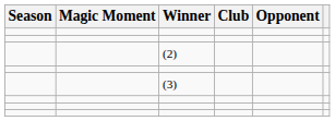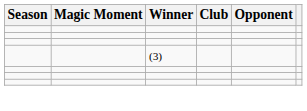- row: (2)
